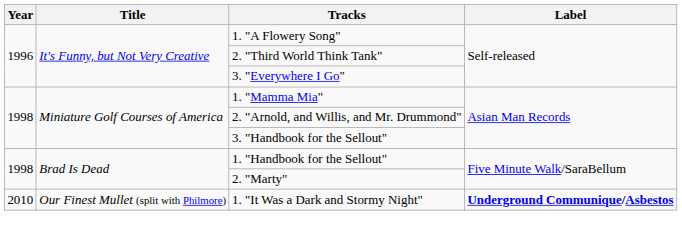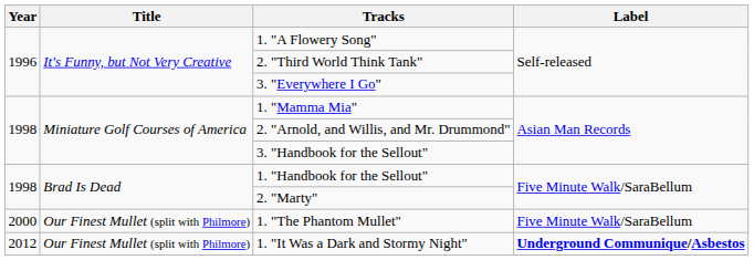+ row: 2000 | Our Finest Mullet (split with Philmore) | 1. "The Phantom Mullet" | Five Minute Walk/SaraBellum
1. "It Was a Dark and Stormy Night" | Year: 2010 -> 2012
